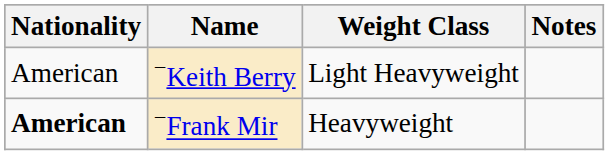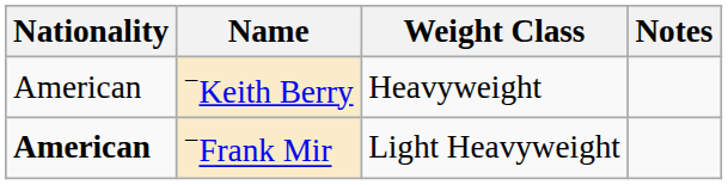−Keith Berry | Weight Class: Light Heavyweight -> Heavyweight
−Frank Mir | Weight Class: Heavyweight -> Light Heavyweight
